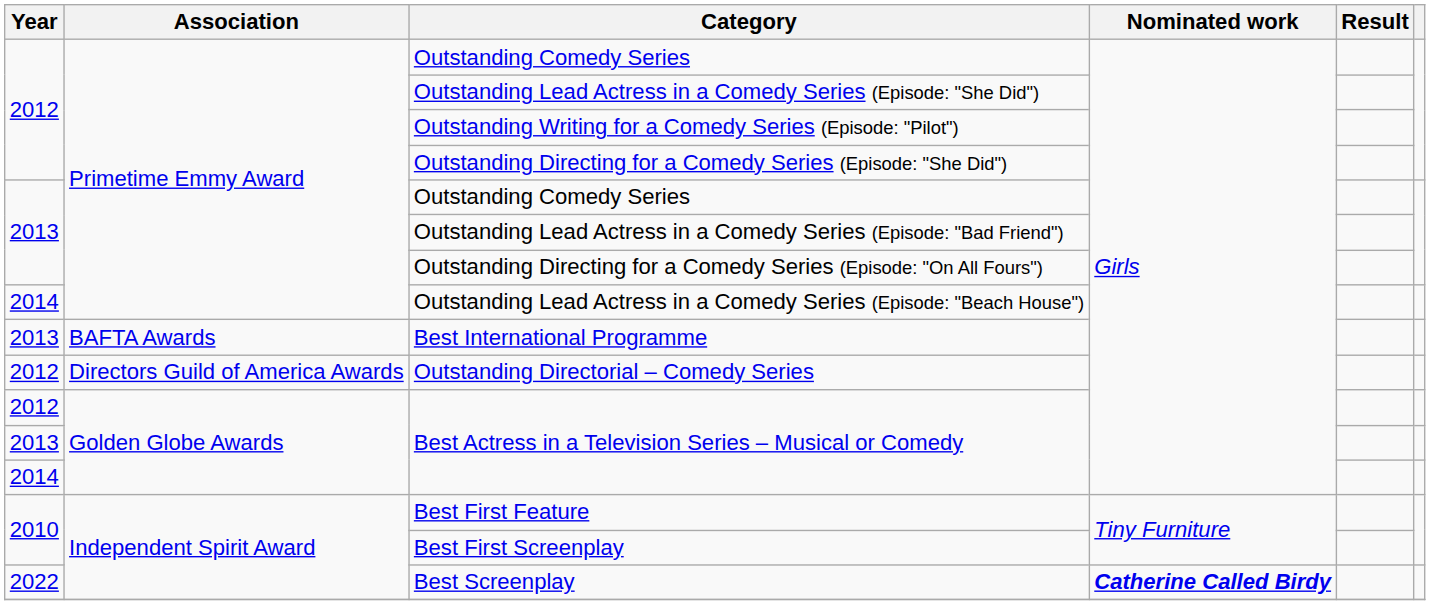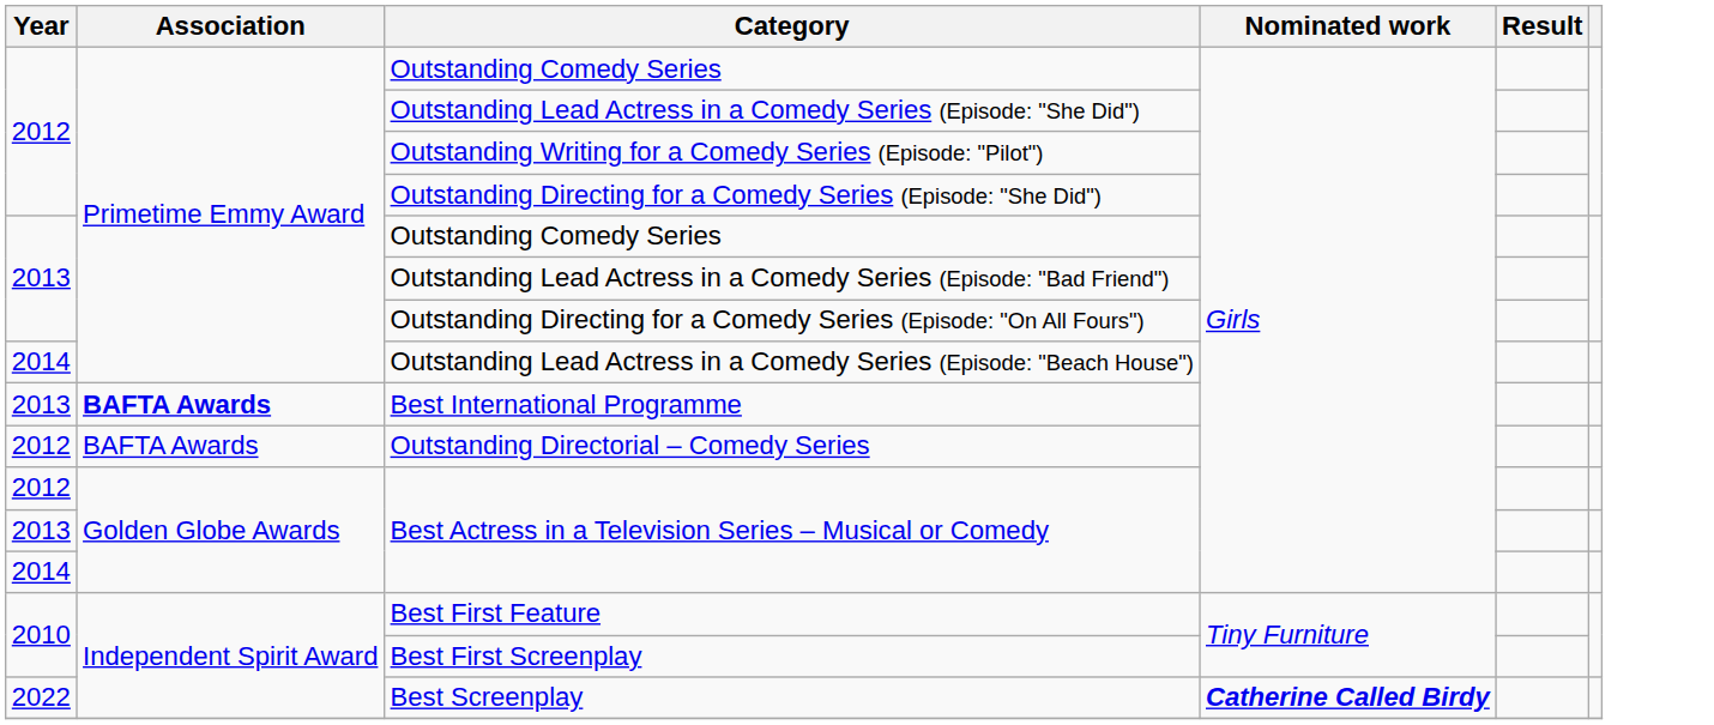Best International Programme | Association: normal -> bold
Outstanding Directorial – Comedy Series | Association: Directors Guild of America Awards -> BAFTA Awards
